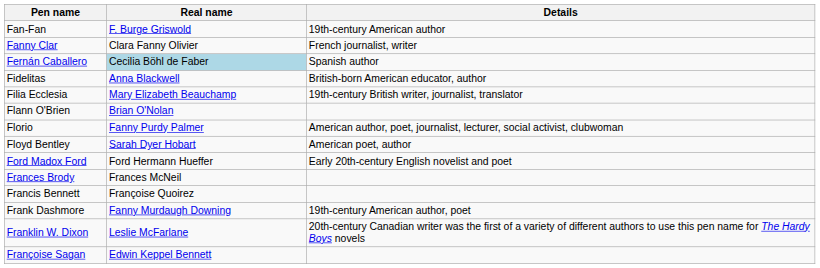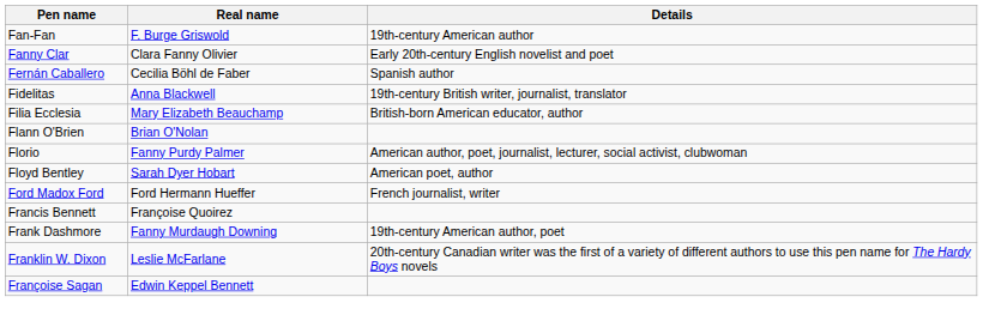Fanny Clar | Details: French journalist, writer -> Early 20th-century English novelist and poet
Fernán Caballero | Real name: lightblue background -> no background
Fidelitas | Details: British-born American educator, author -> 19th-century British writer, journalist, translator
Filia Ecclesia | Details: 19th-century British writer, journalist, translator -> British-born American educator, author
Ford Madox Ford | Details: Early 20th-century English novelist and poet -> French journalist, writer
- row: Frances Brody | Frances McNeil
